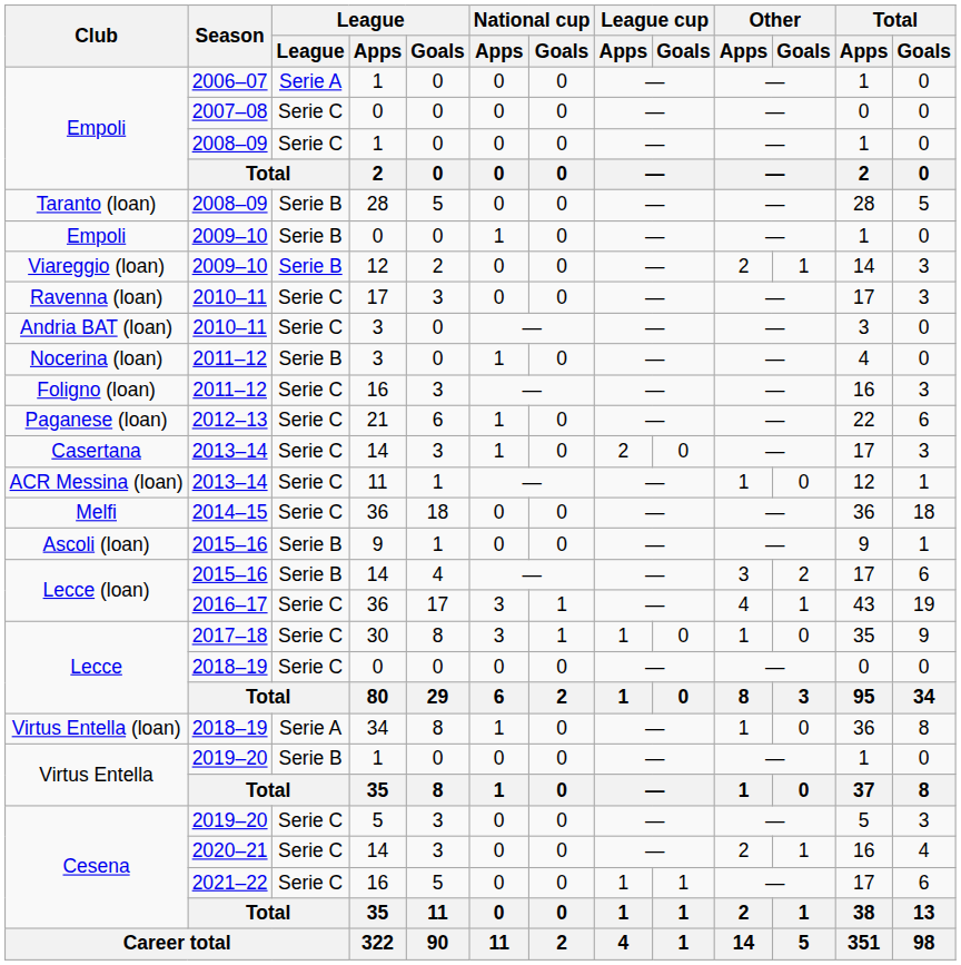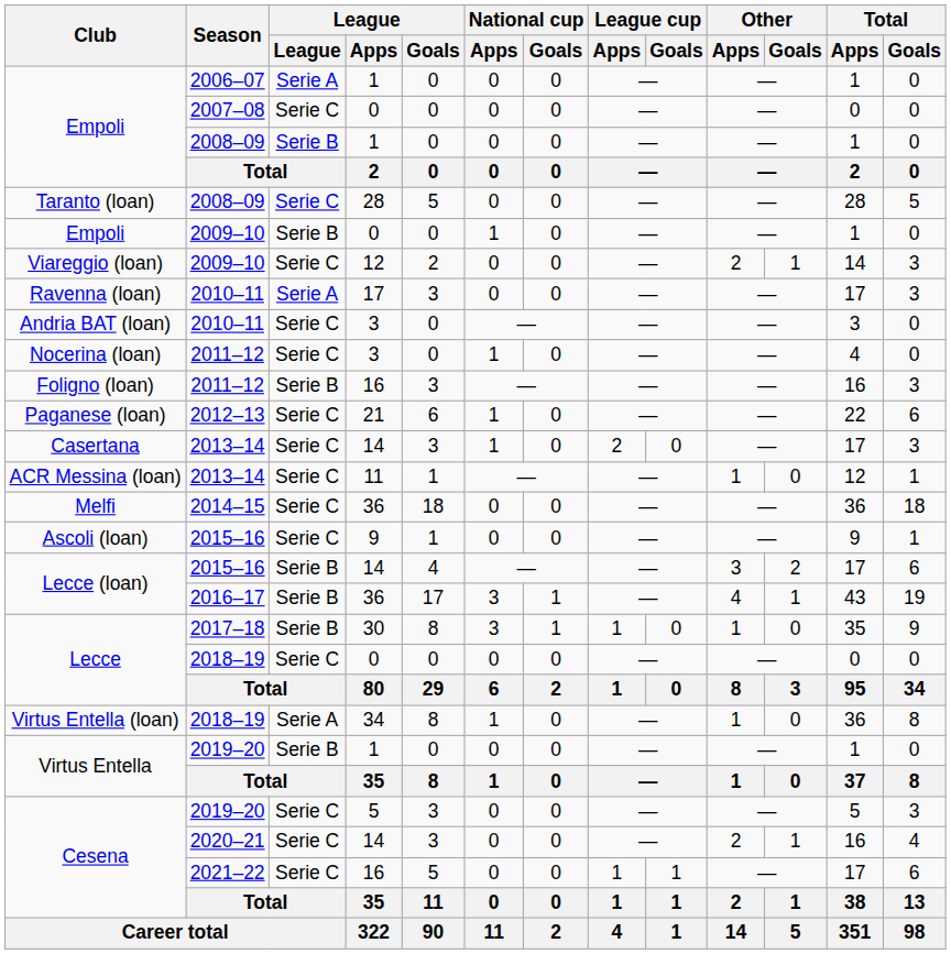Empoli / 2008–09 | League: Serie C -> Serie B
Taranto (loan) | League: Serie B -> Serie C
Viareggio (loan) | League: Serie B -> Serie C
Ravenna (loan) | League: Serie C -> Serie A
Nocerina (loan) | League: Serie B -> Serie C
Foligno (loan) | League: Serie C -> Serie B
Ascoli (loan) | League: Serie B -> Serie C
Lecce (loan) / 2016–17 | League: Serie C -> Serie B
Lecce / 2017–18 | League: Serie C -> Serie B
